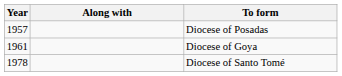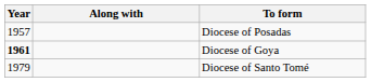Diocese of Goya | Year: normal -> bold
Diocese of Santo Tomé | Year: 1978 -> 1979
